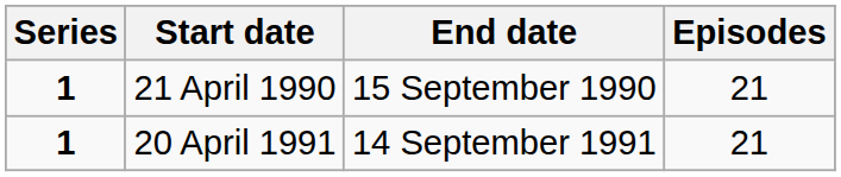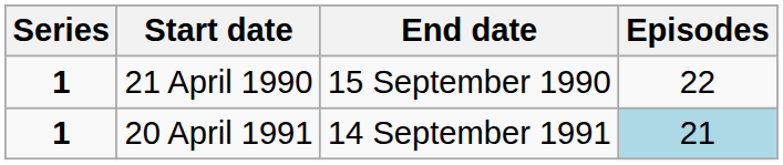21 April 1990 | Episodes: 21 -> 22
20 April 1991 | Episodes: no background -> lightblue background
